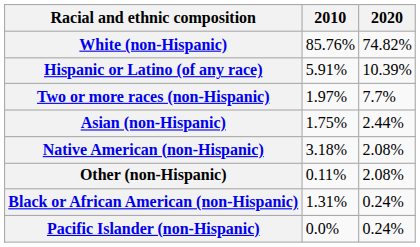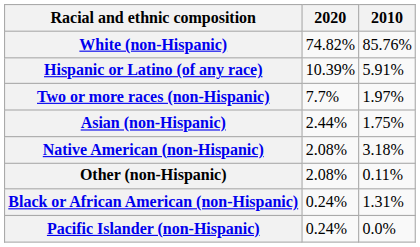columns swapped: 2010 <-> 2020
